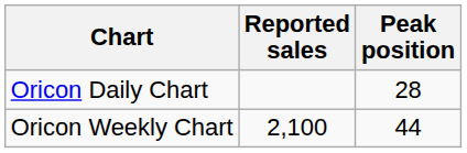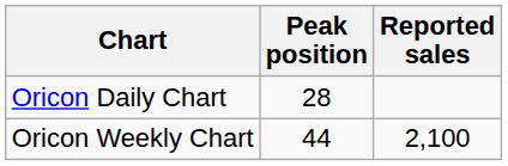columns swapped: Peak position <-> Reported sales
